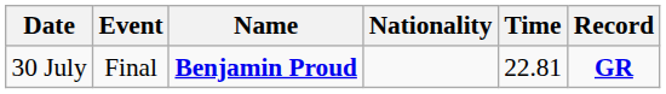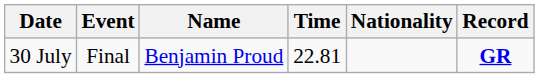columns swapped: Nationality <-> Time
30 July | Name: bold -> normal
